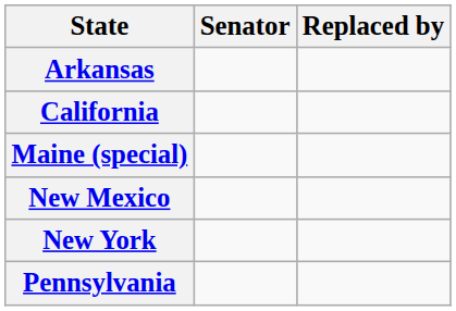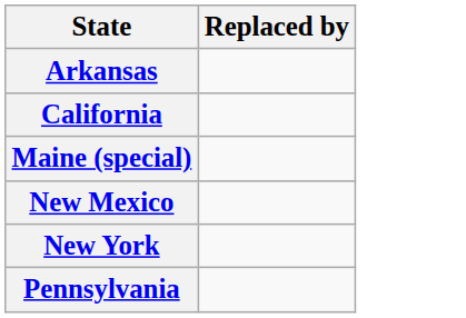- column: Senator
